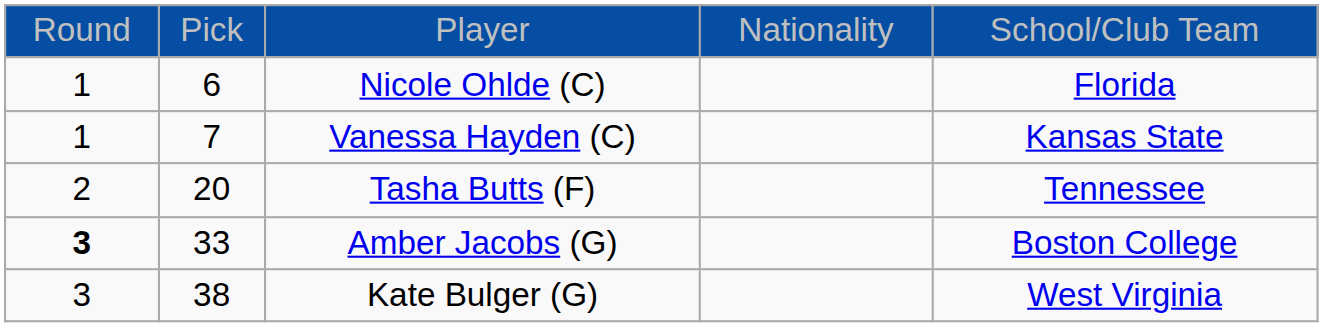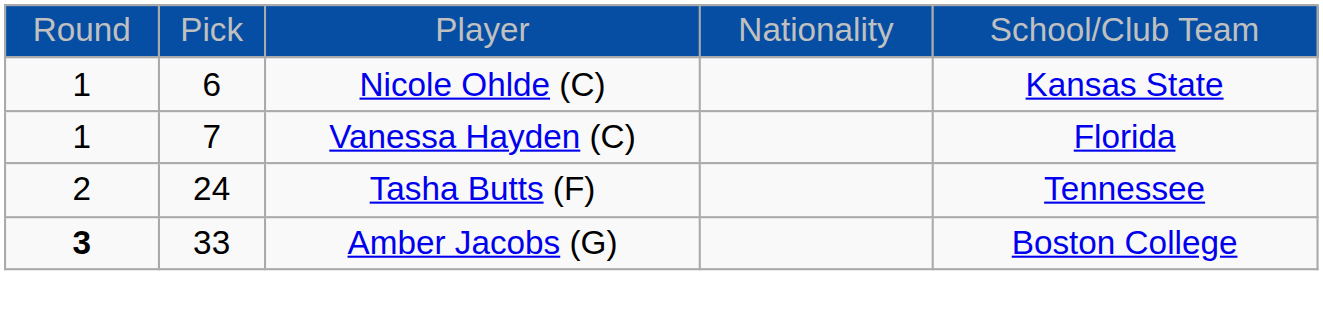Nicole Ohlde (C) | column 5: Florida -> Kansas State
Vanessa Hayden (C) | column 5: Kansas State -> Florida
Tasha Butts (F) | column 2: 20 -> 24
- row: 3 | 38 | Kate Bulger (G) | West Virginia
